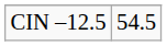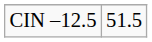CIN –12.5 | column 2: 54.5 -> 51.5
